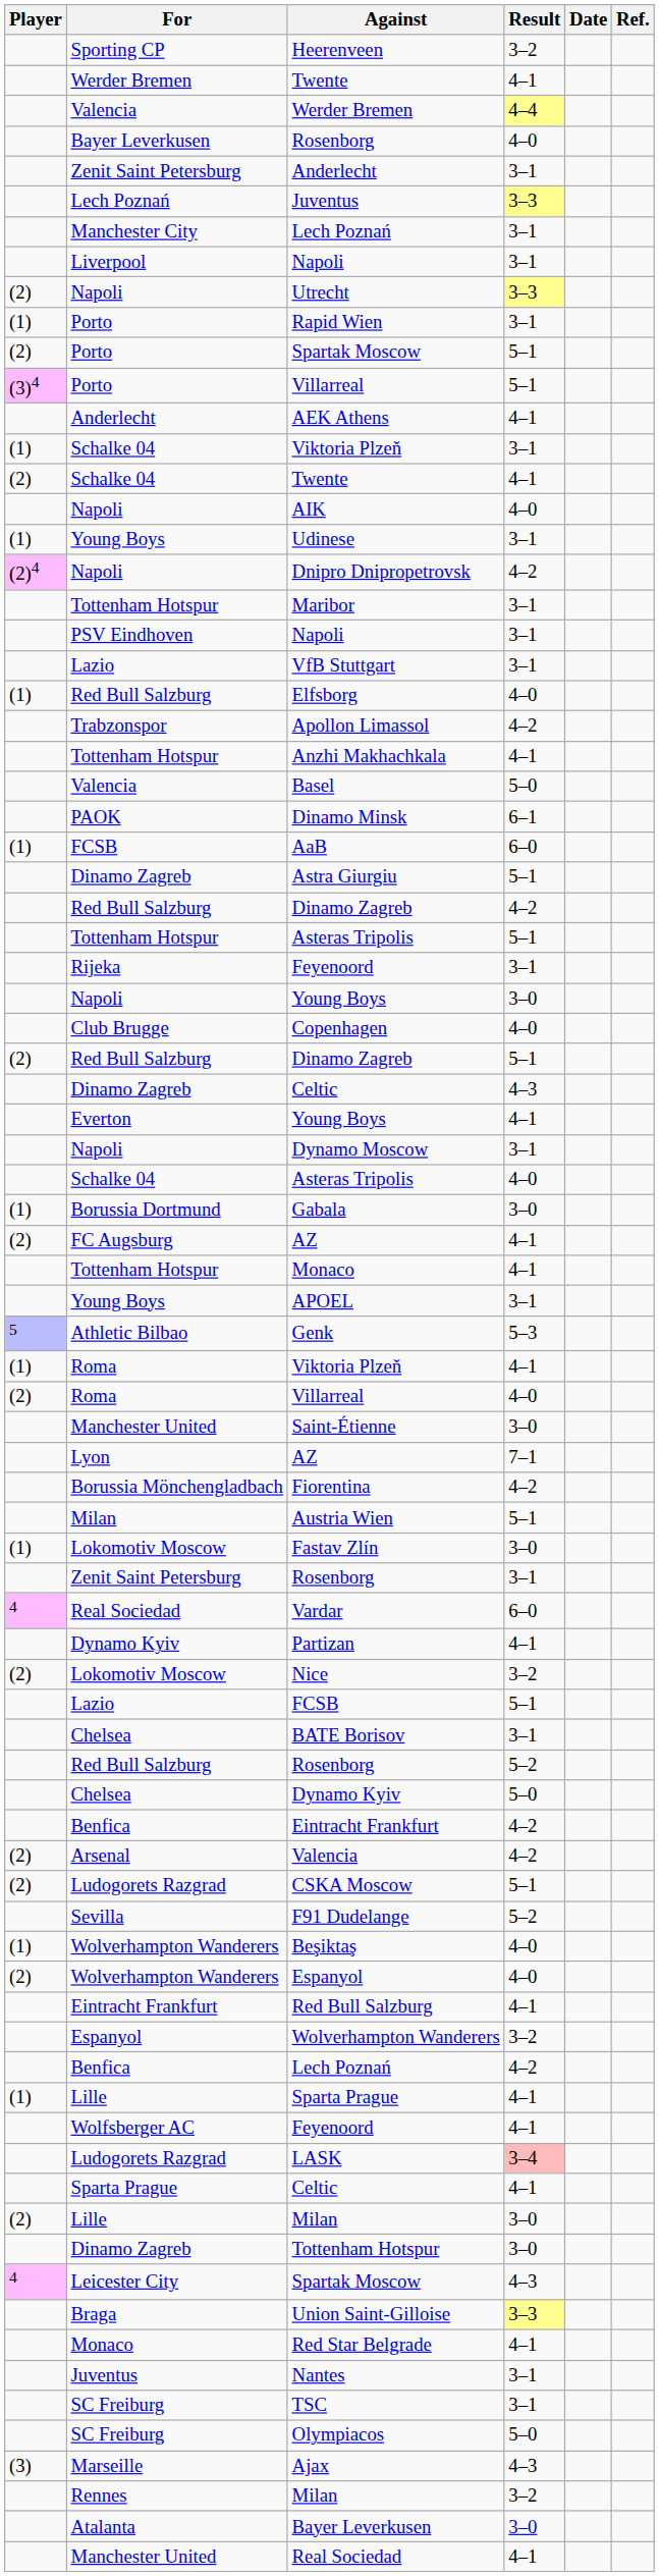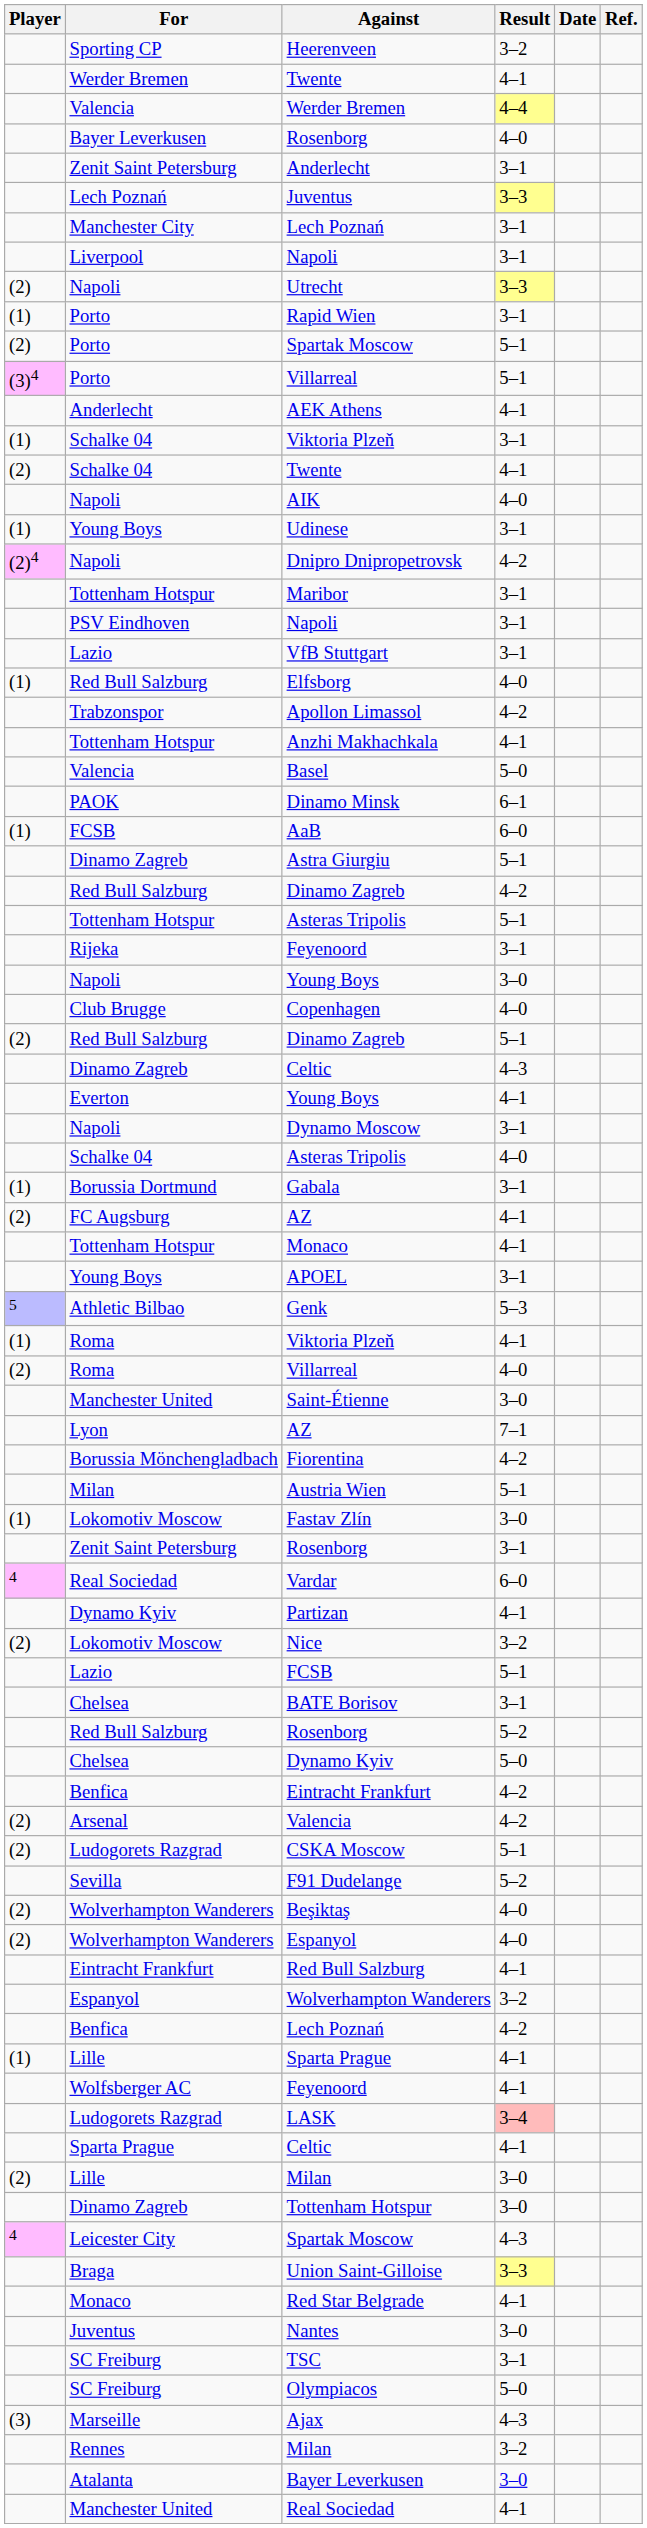Gabala | Result: 3–0 -> 3–1
Beşiktaş | Player: (1) -> (2)
Nantes | Result: 3–1 -> 3–0
